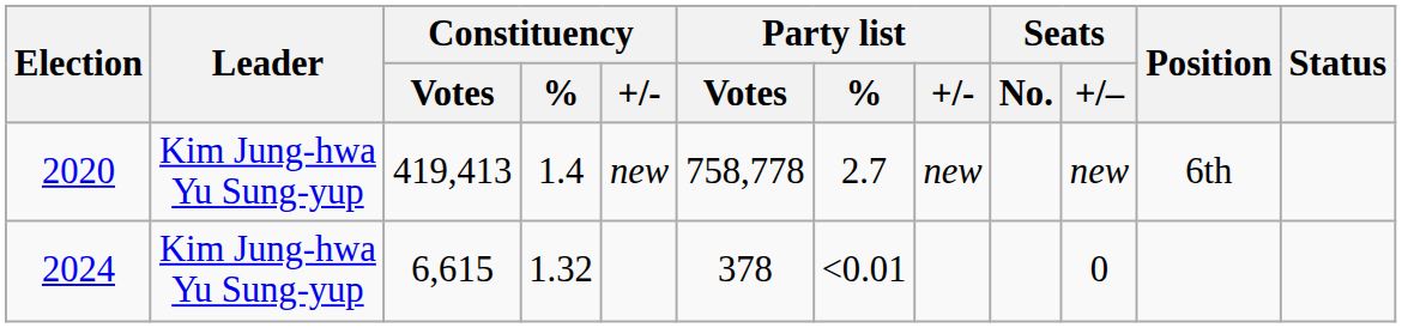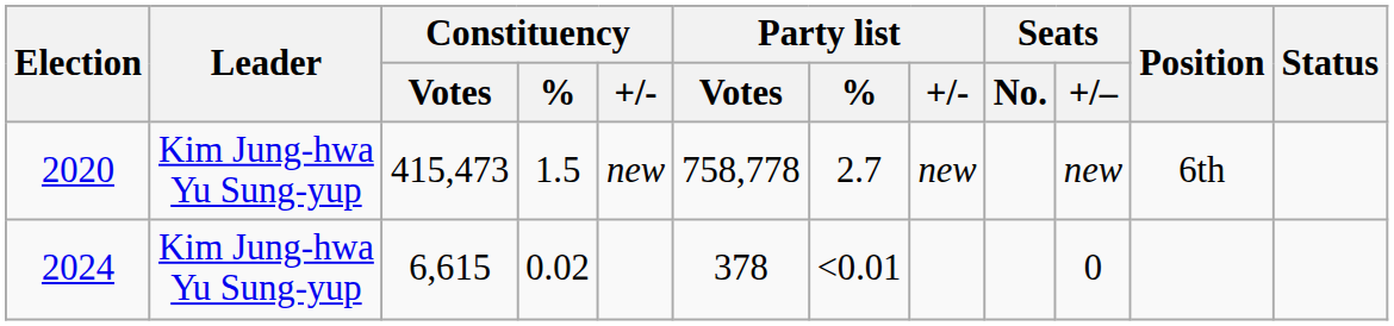2020 | Constituency / Votes: 419,413 -> 415,473
2020 | Constituency / %: 1.4 -> 1.5
2024 | Constituency / %: 1.32 -> 0.02
